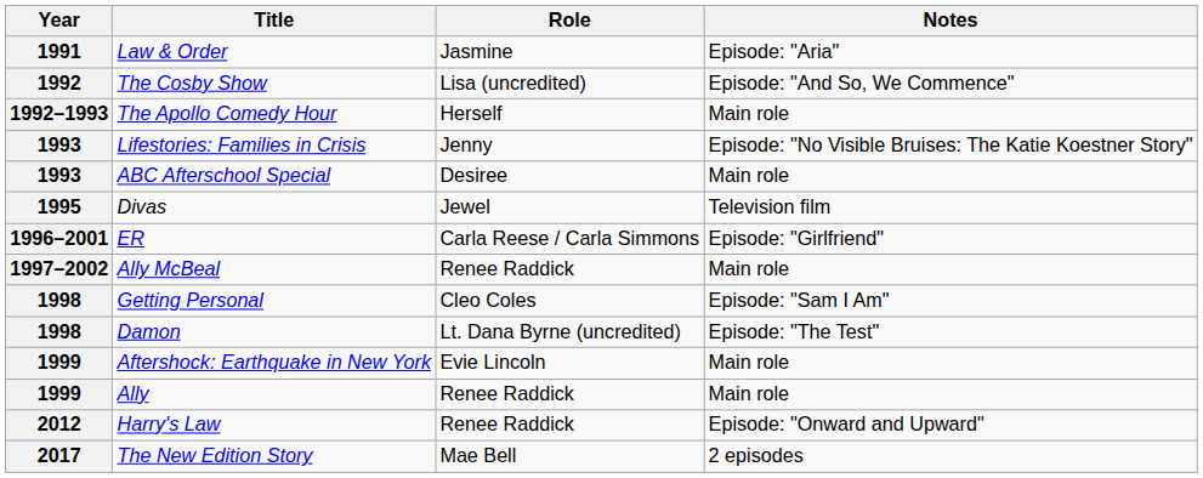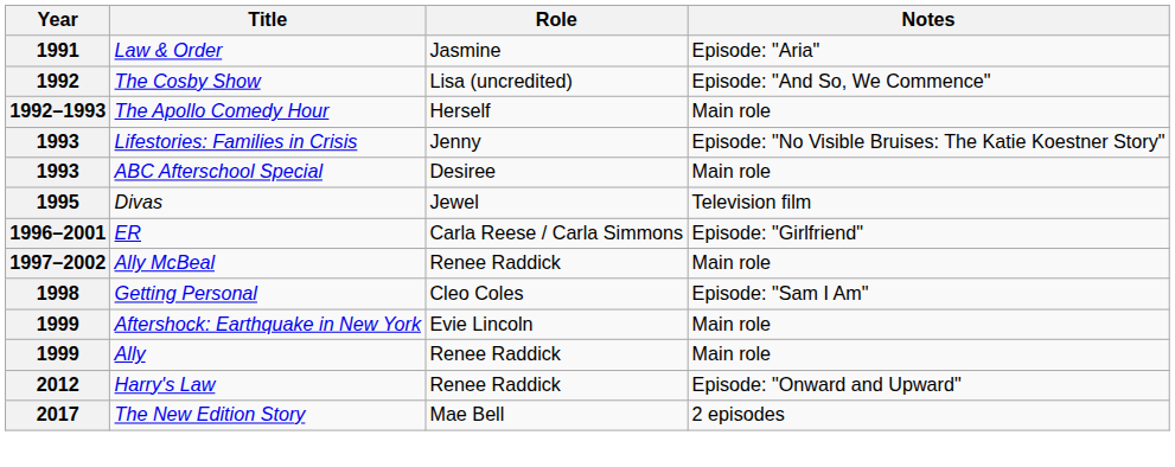- row: 1998 | Damon | Lt. Dana Byrne (uncredited) | Episode: "The Test"
